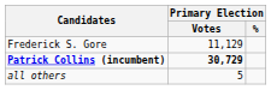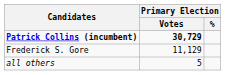rows swapped: Patrick Collins (incumbent) <-> Frederick S. Gore
